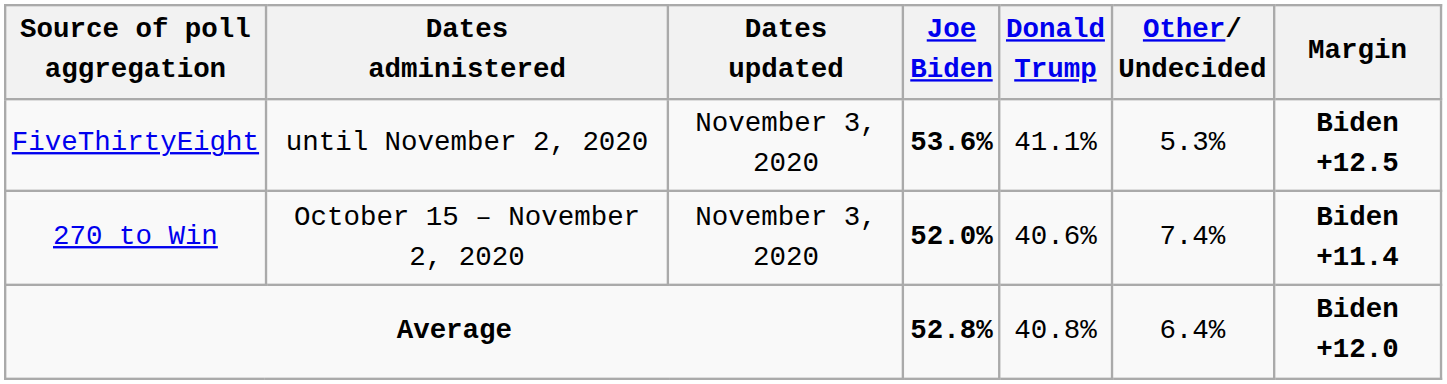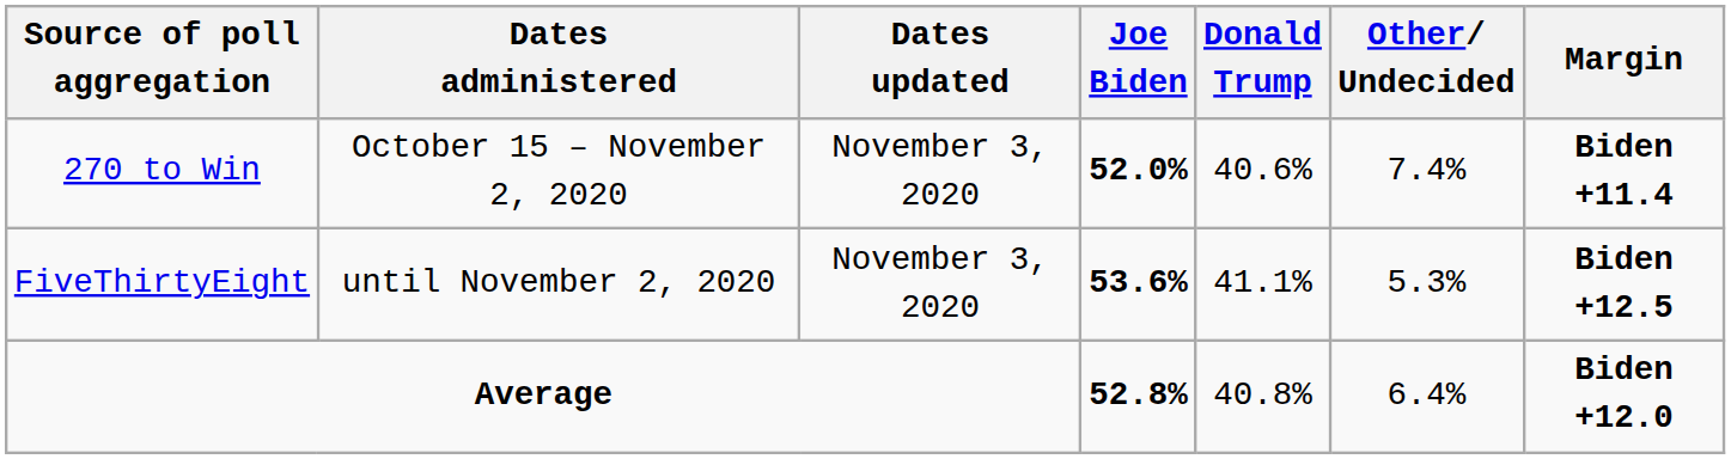rows swapped: 270 to Win <-> FiveThirtyEight
